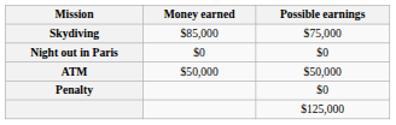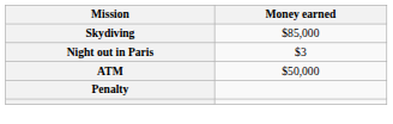- column: Possible earnings | $75,000 | $0 | $50,000 | $0 | $125,000
Night out in Paris | Money earned: $0 -> $3
